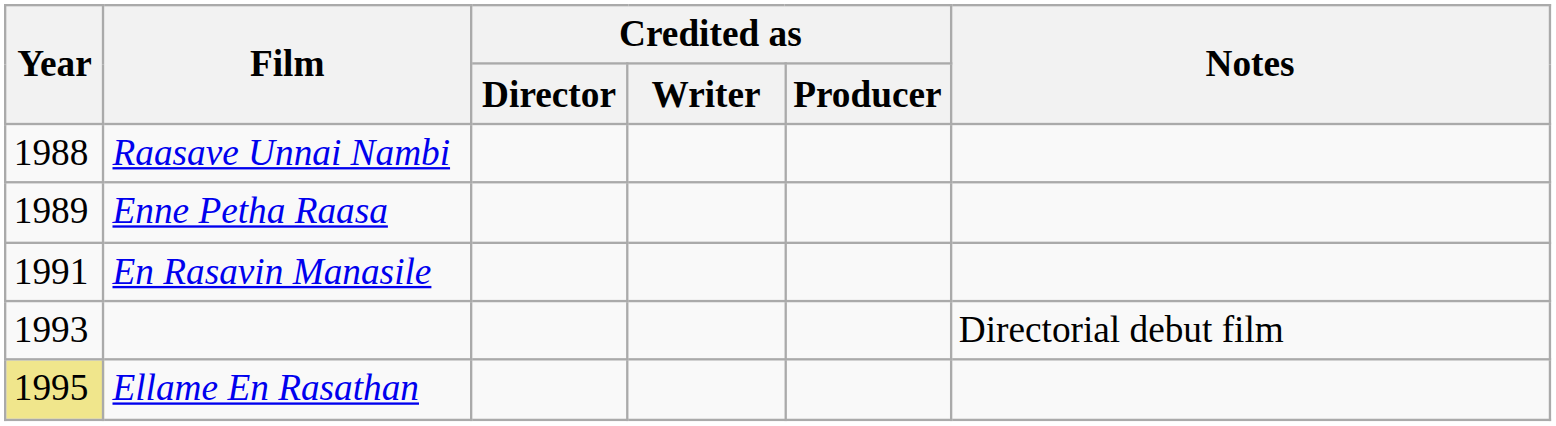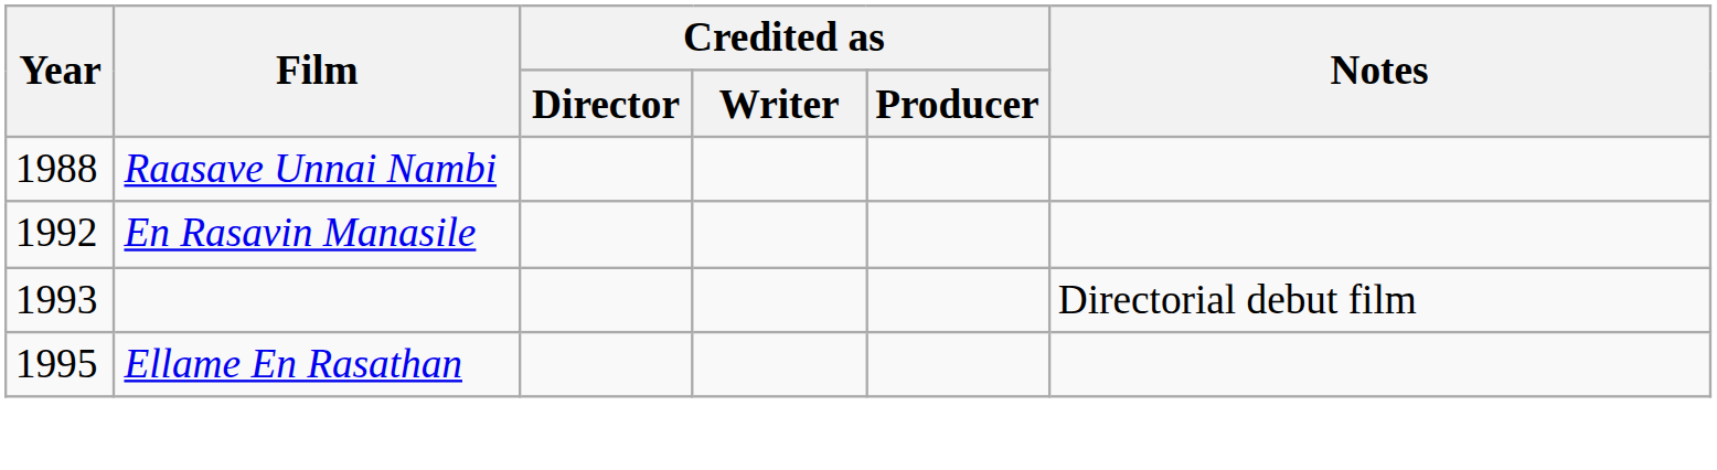- row: 1989 | Enne Petha Raasa
En Rasavin Manasile | Year: 1991 -> 1992
Ellame En Rasathan | Year: khaki background -> no background
